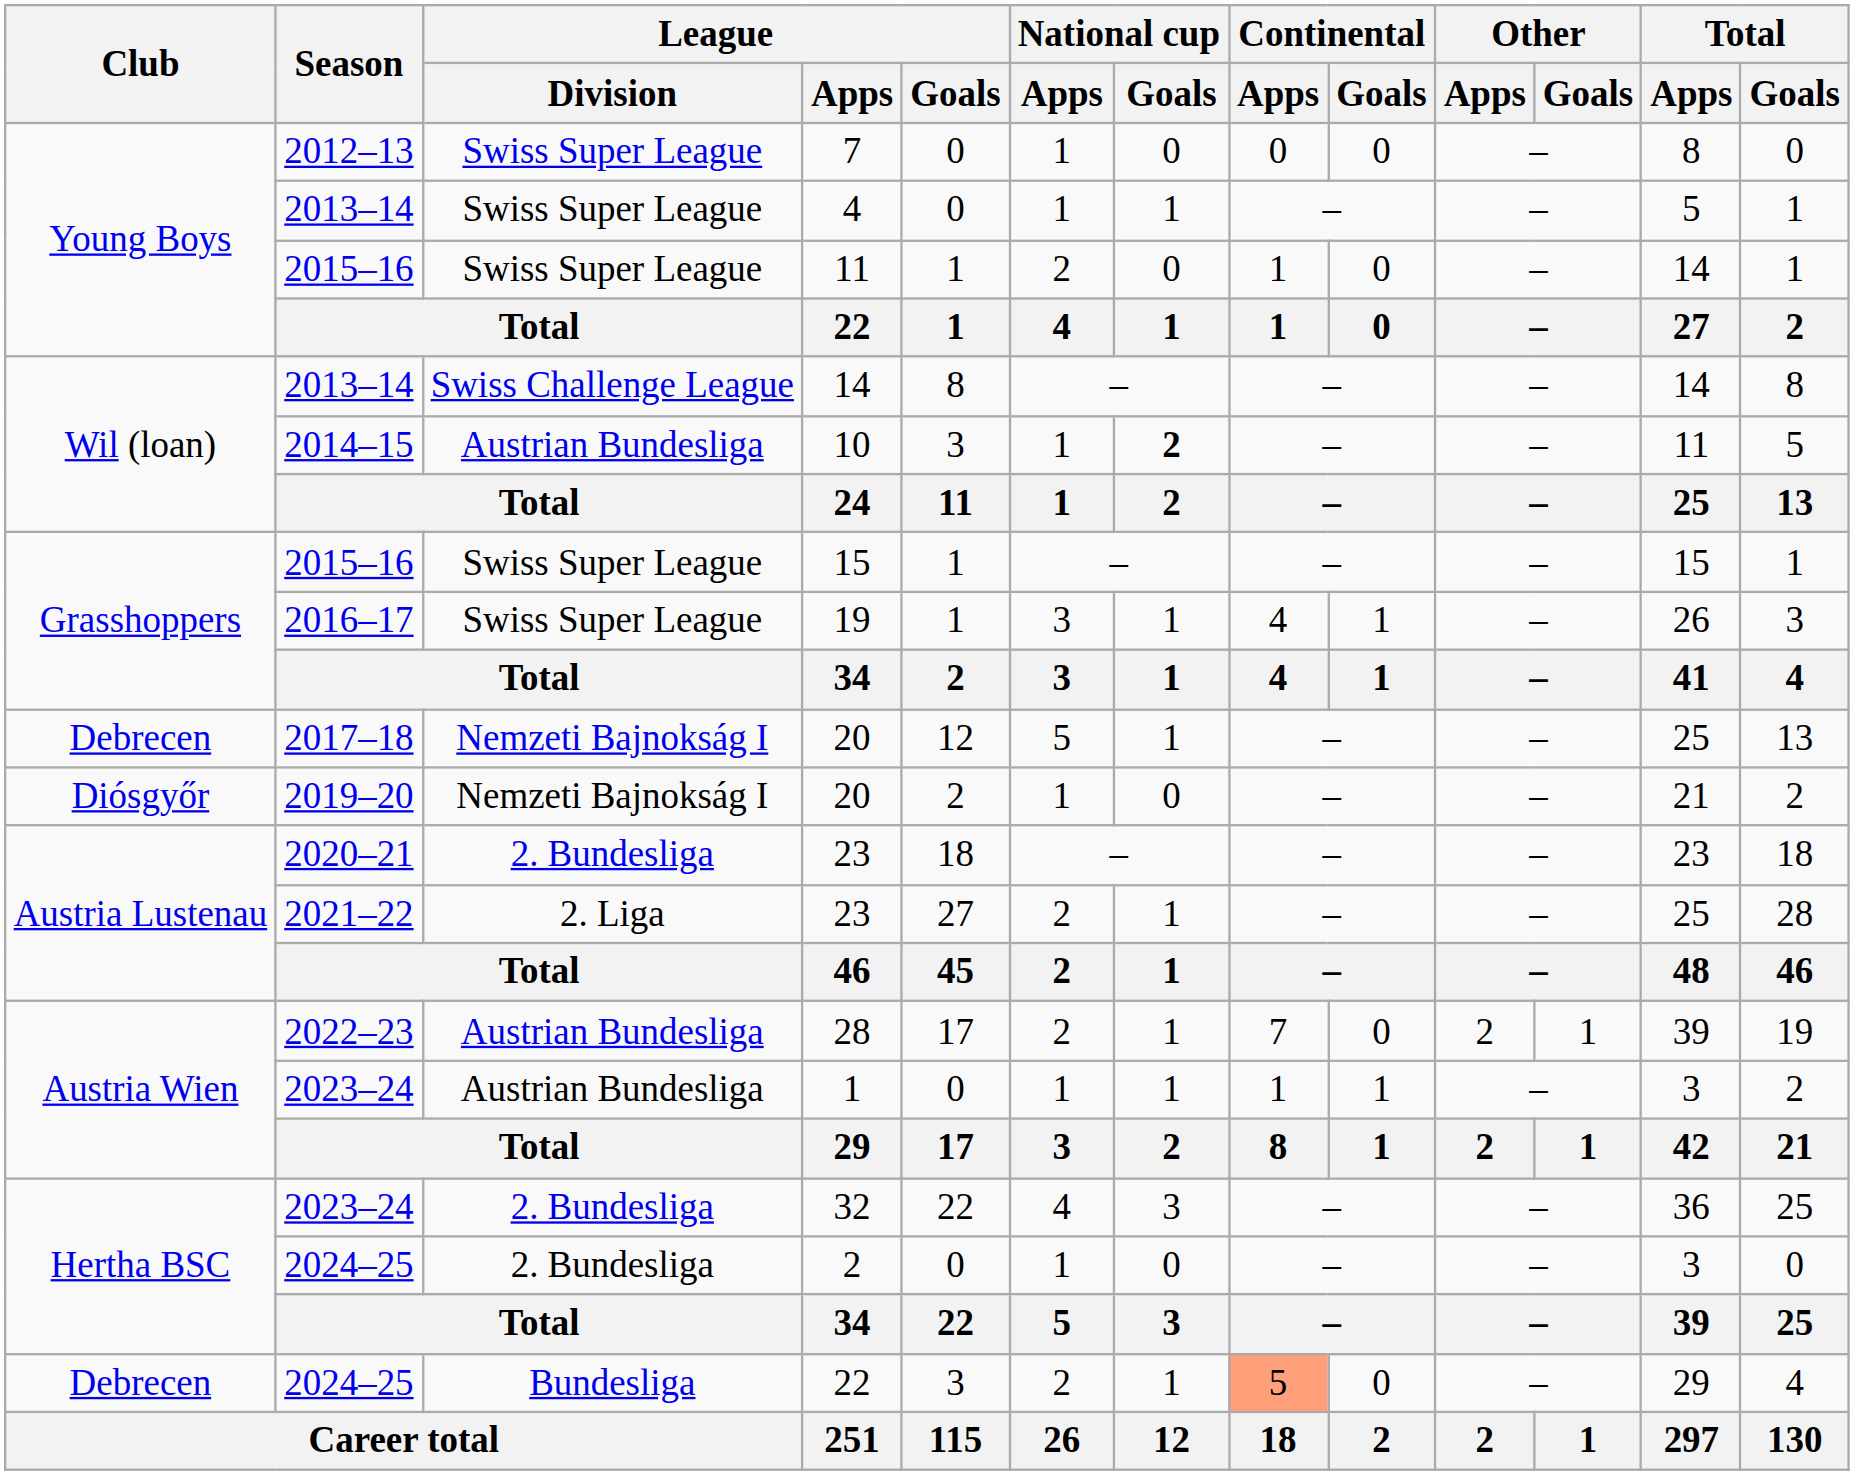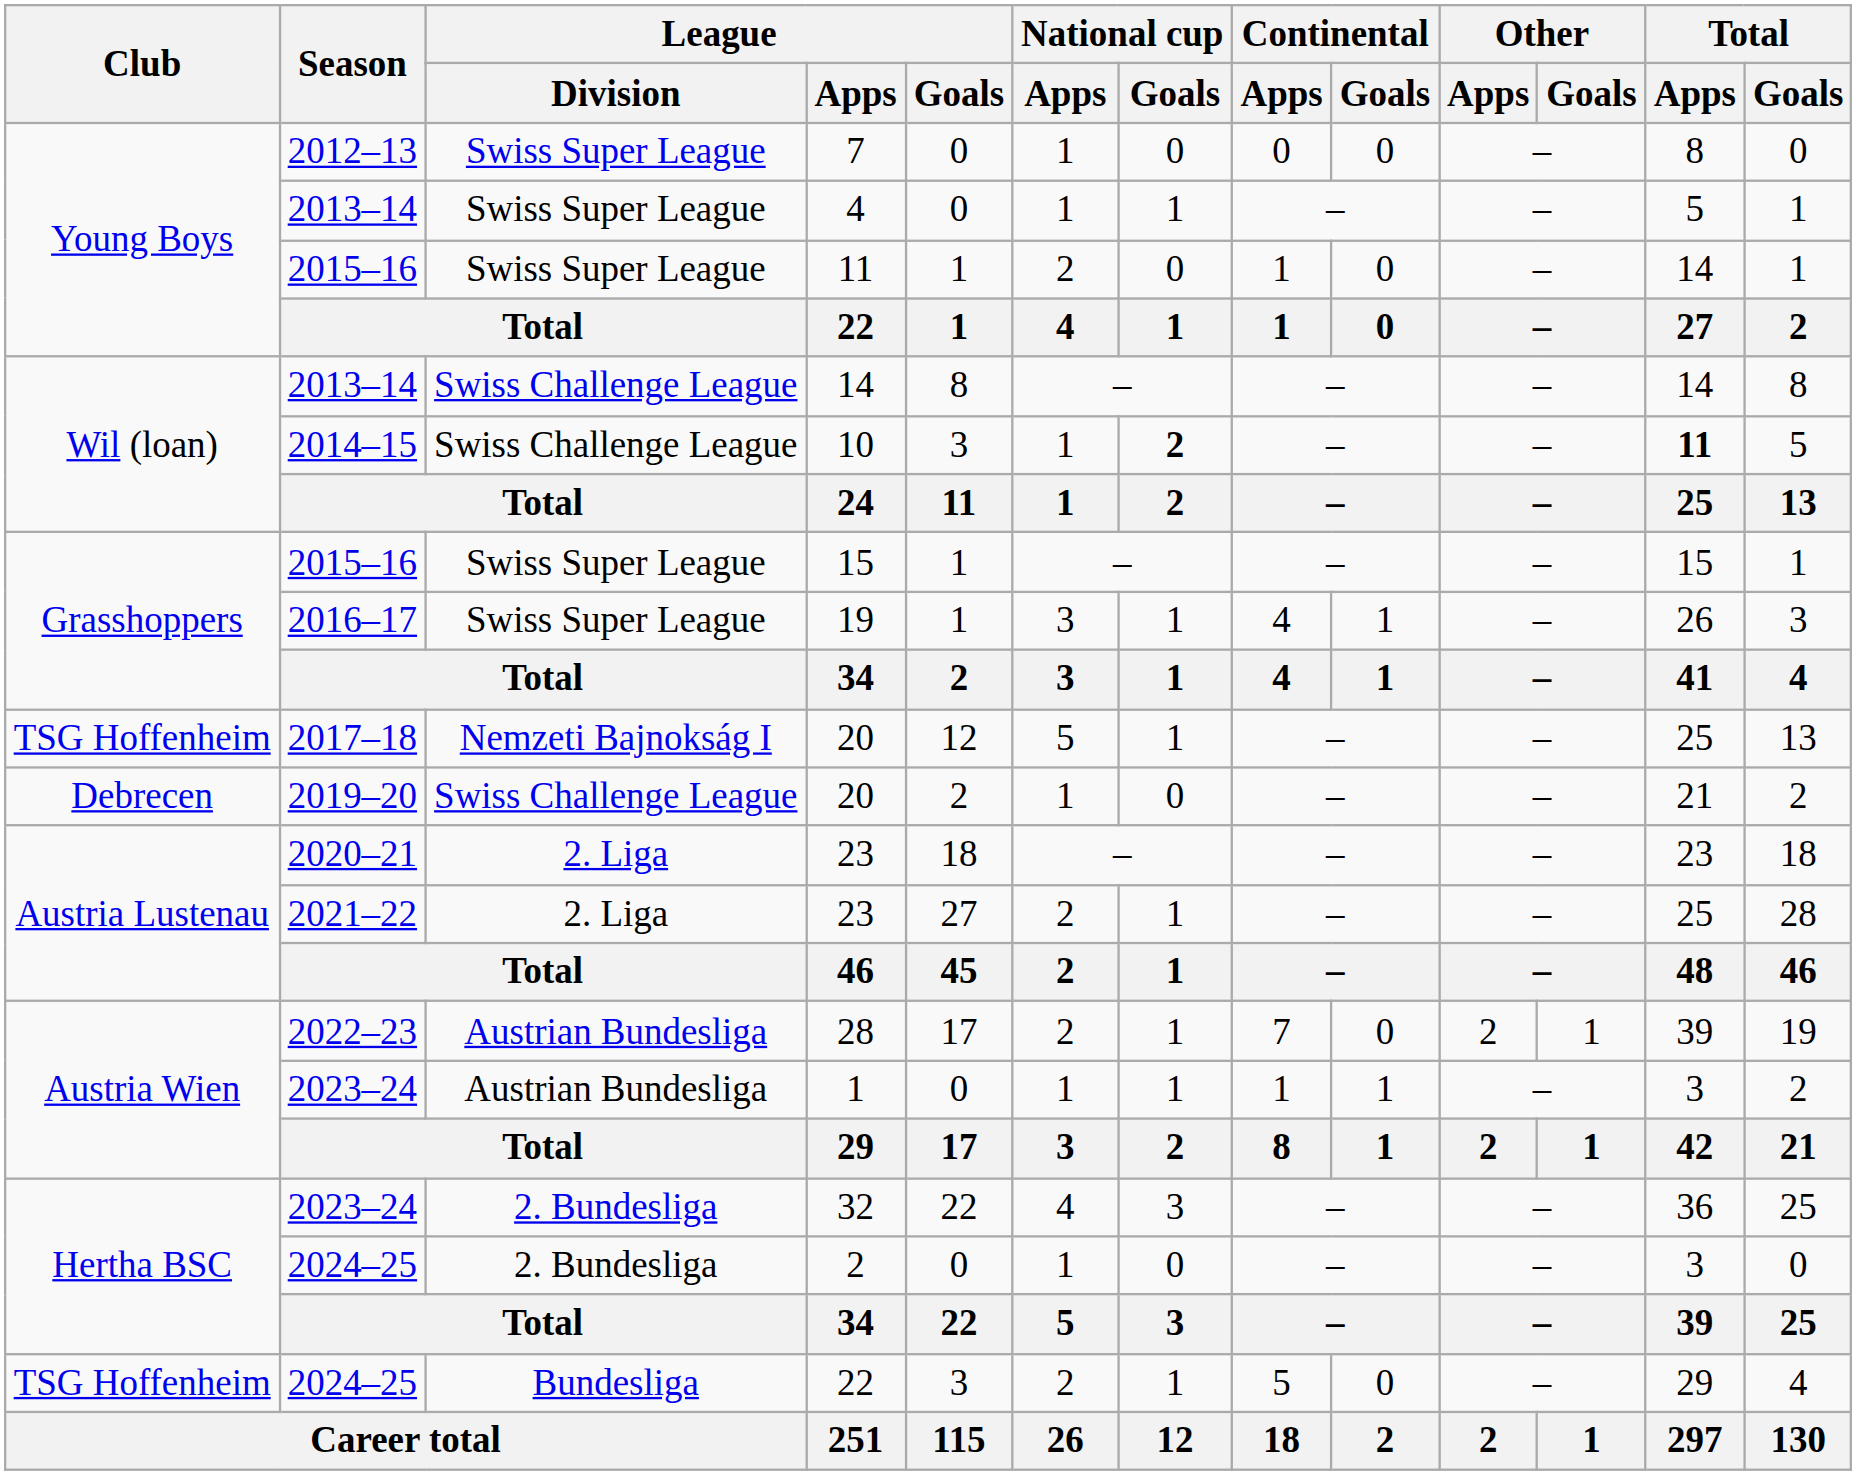10 | League / Division: Austrian Bundesliga -> Swiss Challenge League
10 | Total / Apps: normal -> bold
2017–18 / 20 | Club: Debrecen -> TSG Hoffenheim
2019–20 / 20 | Club: Diósgyőr -> Debrecen
2019–20 / 20 | League / Division: Nemzeti Bajnokság I -> Swiss Challenge League
2020–21 / 23 | League / Division: 2. Bundesliga -> 2. Liga
2024–25 / 22 | Club: Debrecen -> TSG Hoffenheim
2024–25 / 22 | Continental / Apps: lightsalmon background -> no background
